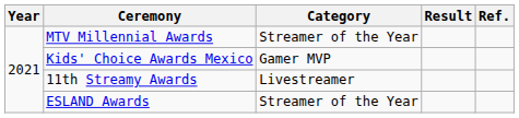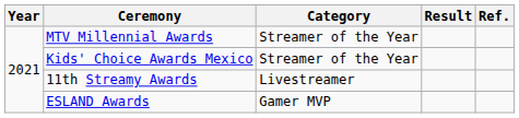Kids' Choice Awards Mexico | Category: Gamer MVP -> Streamer of the Year
ESLAND Awards | Category: Streamer of the Year -> Gamer MVP
